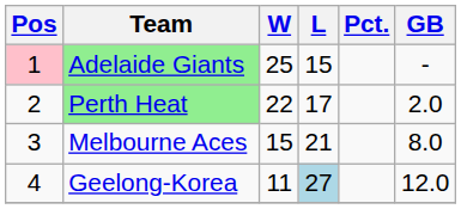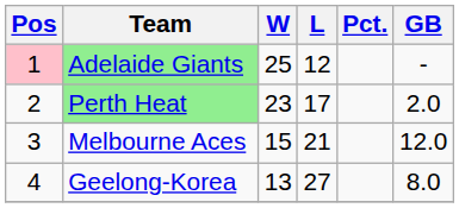Adelaide Giants | L: 15 -> 12
Perth Heat | W: 22 -> 23
Melbourne Aces | GB: 8.0 -> 12.0
Geelong-Korea | W: 11 -> 13
Geelong-Korea | L: lightblue background -> no background
Geelong-Korea | GB: 12.0 -> 8.0
